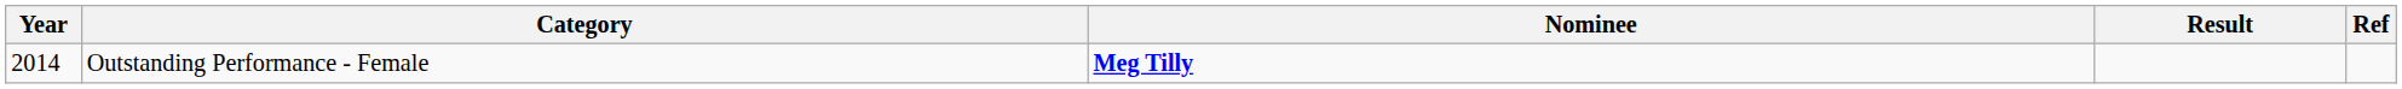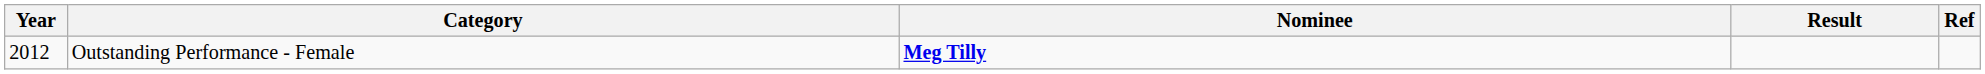Outstanding Performance - Female | Year: 2014 -> 2012
